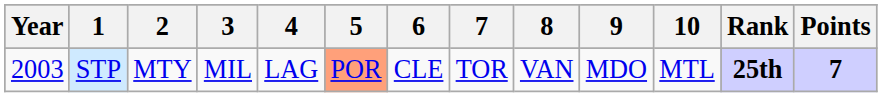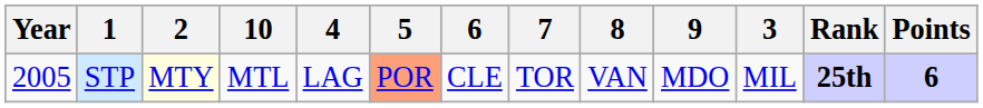columns swapped: 3 <-> 10
STP | Year: 2003 -> 2005
STP | 2: no background -> lightyellow background
STP | Points: 7 -> 6
